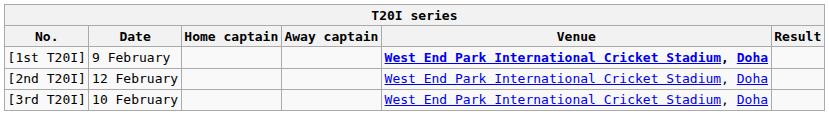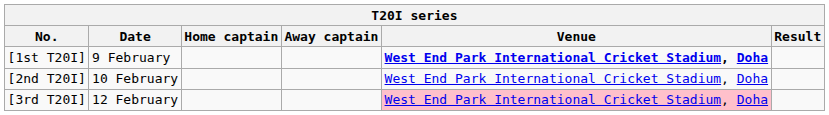[2nd T20I] | Date: 12 February -> 10 February
[3rd T20I] | Date: 10 February -> 12 February
[3rd T20I] | Venue: no background -> pink background
